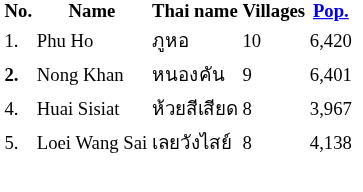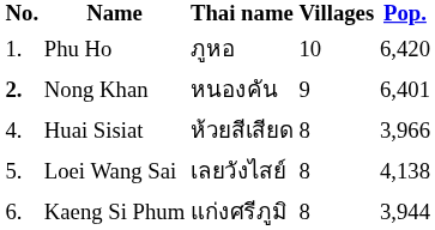Huai Sisiat | Pop.: 3,967 -> 3,966
+ row: 6. | Kaeng Si Phum | แก่งศรีภูมิ | 8 | 3,944
